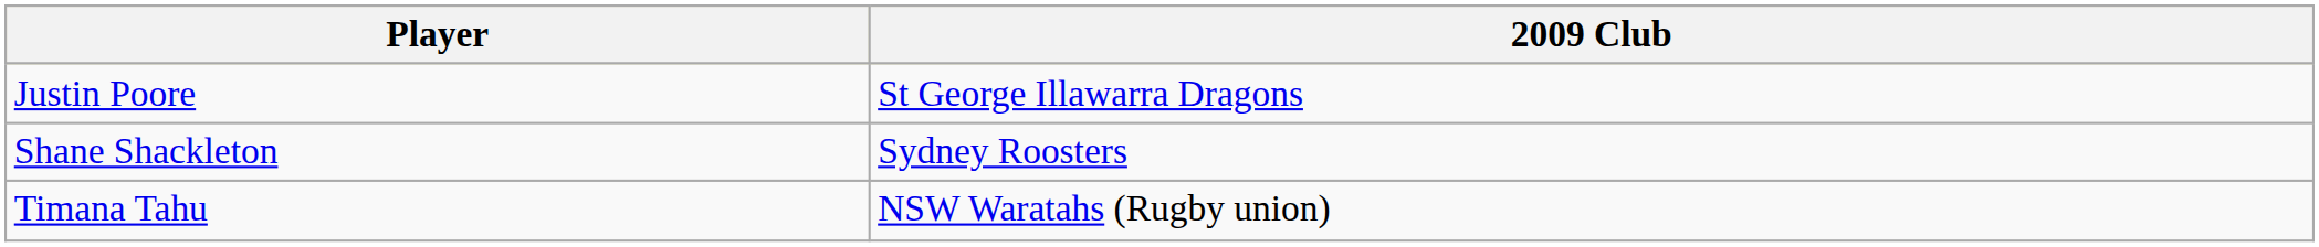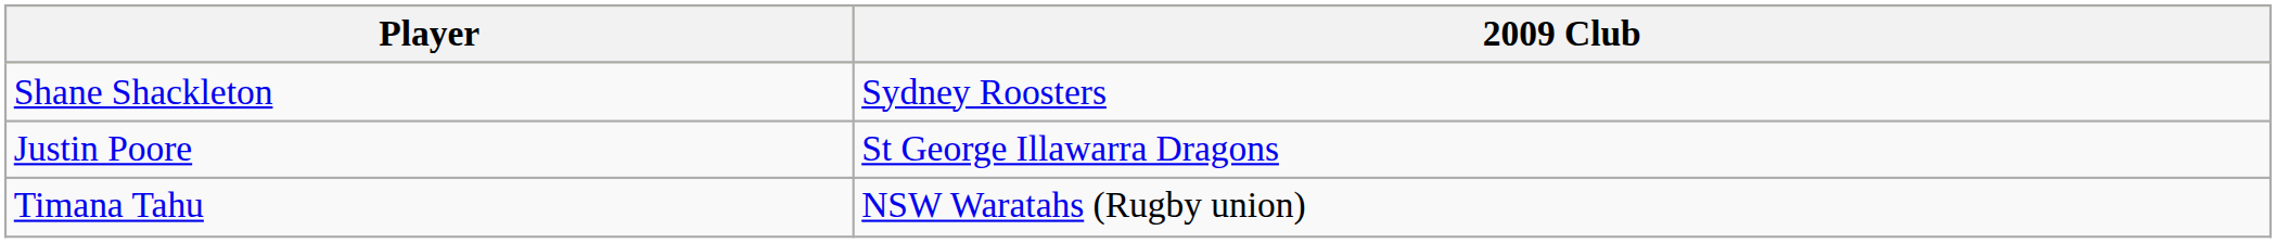rows swapped: Justin Poore <-> Shane Shackleton
